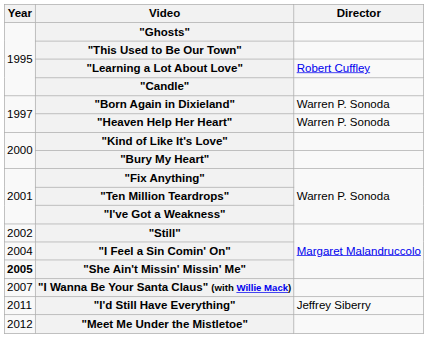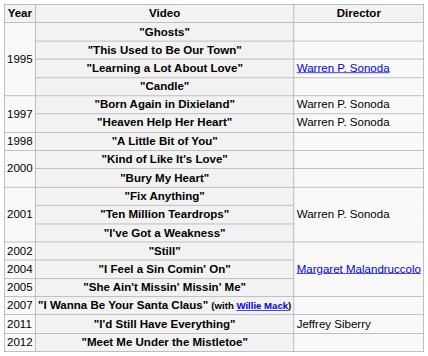"Learning a Lot About Love" | Director: Robert Cuffley -> Warren P. Sonoda
+ row: 1998 | "A Little Bit of You"
"She Ain't Missin' Missin' Me" | Year: bold -> normal
